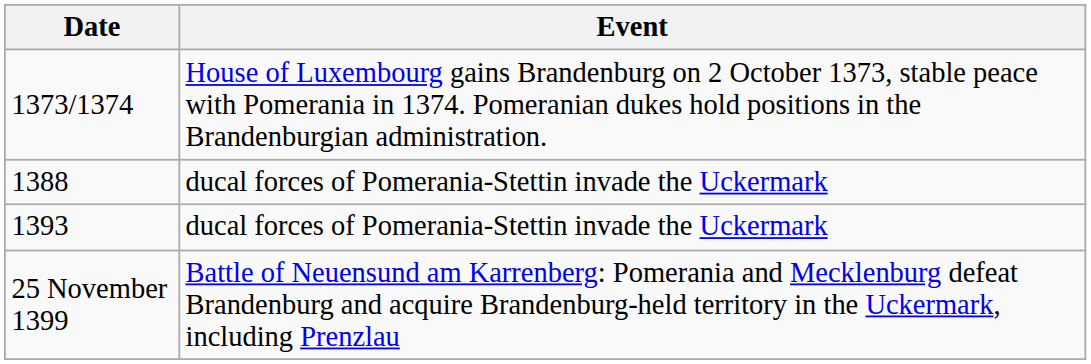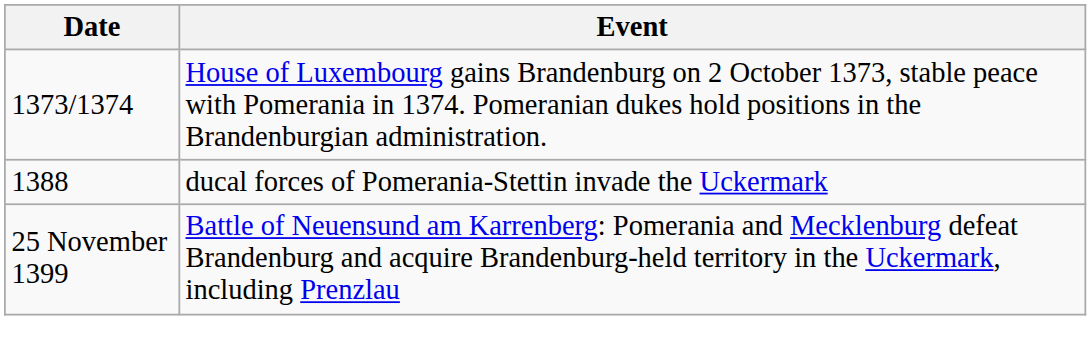- row: 1393 | ducal forces of Pomerania-Stettin invade the Uckermark
